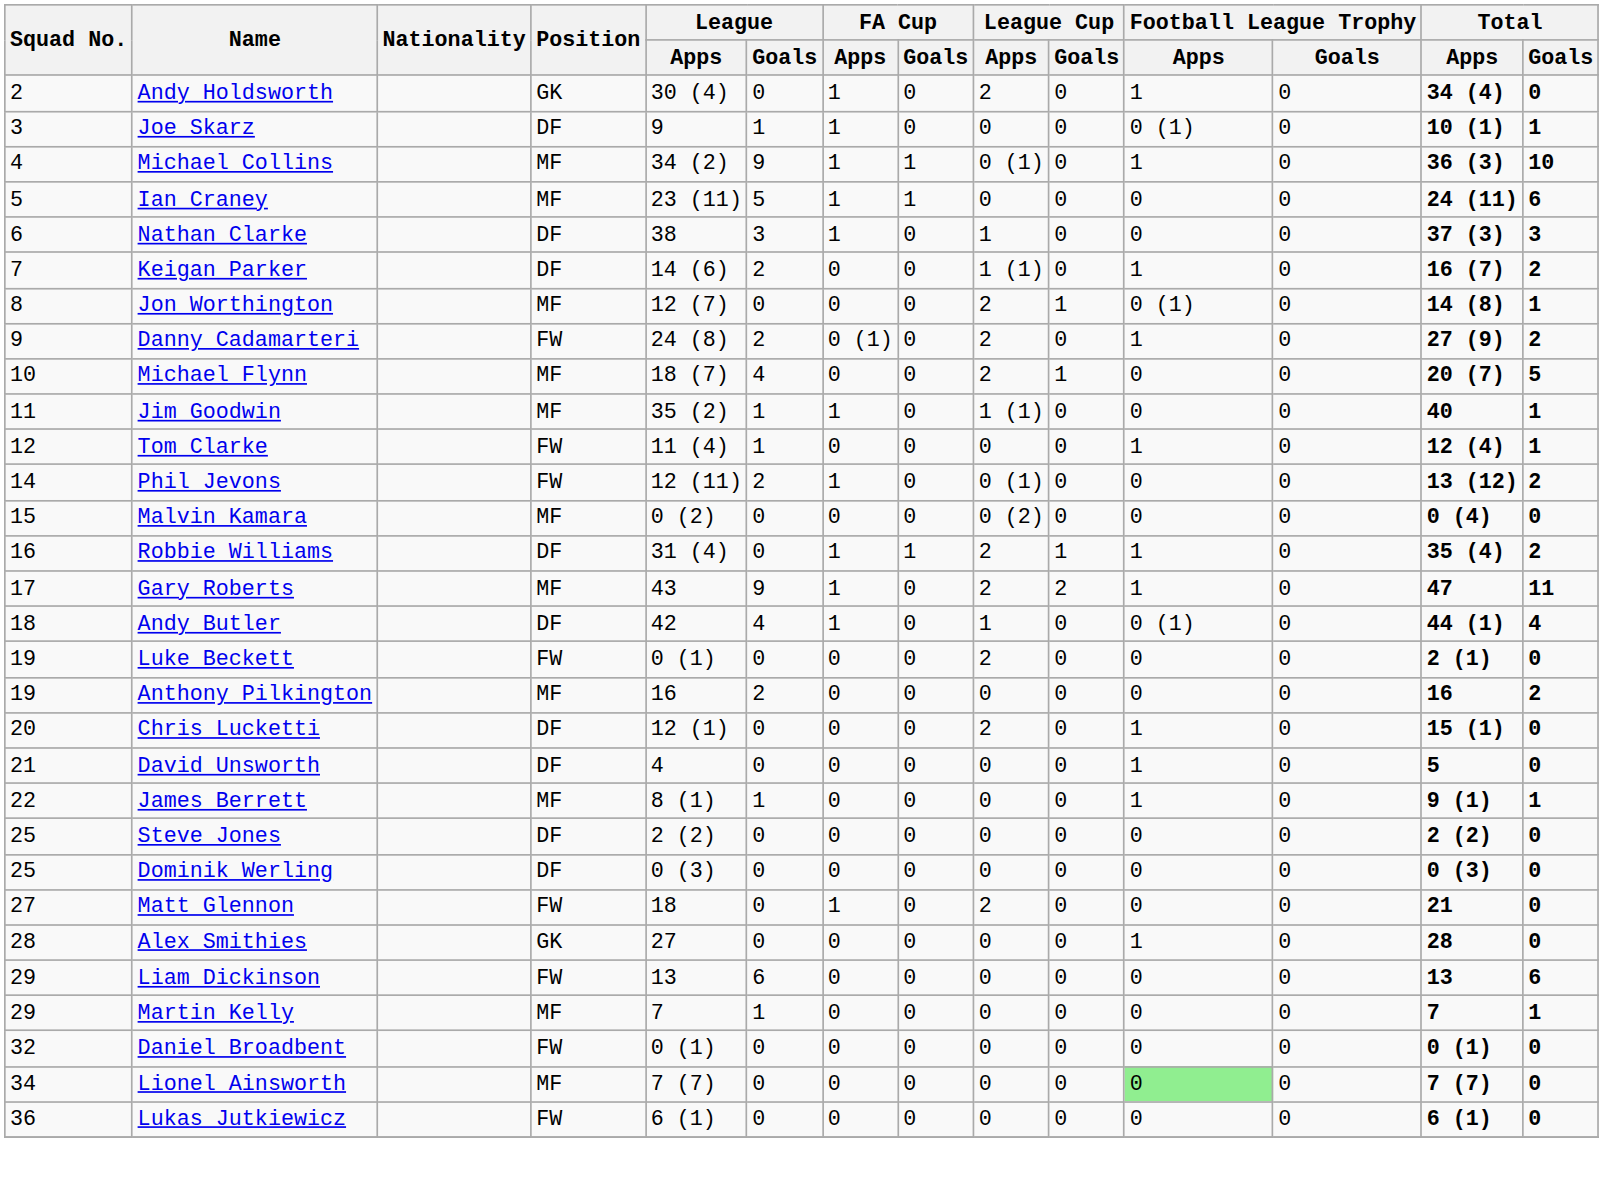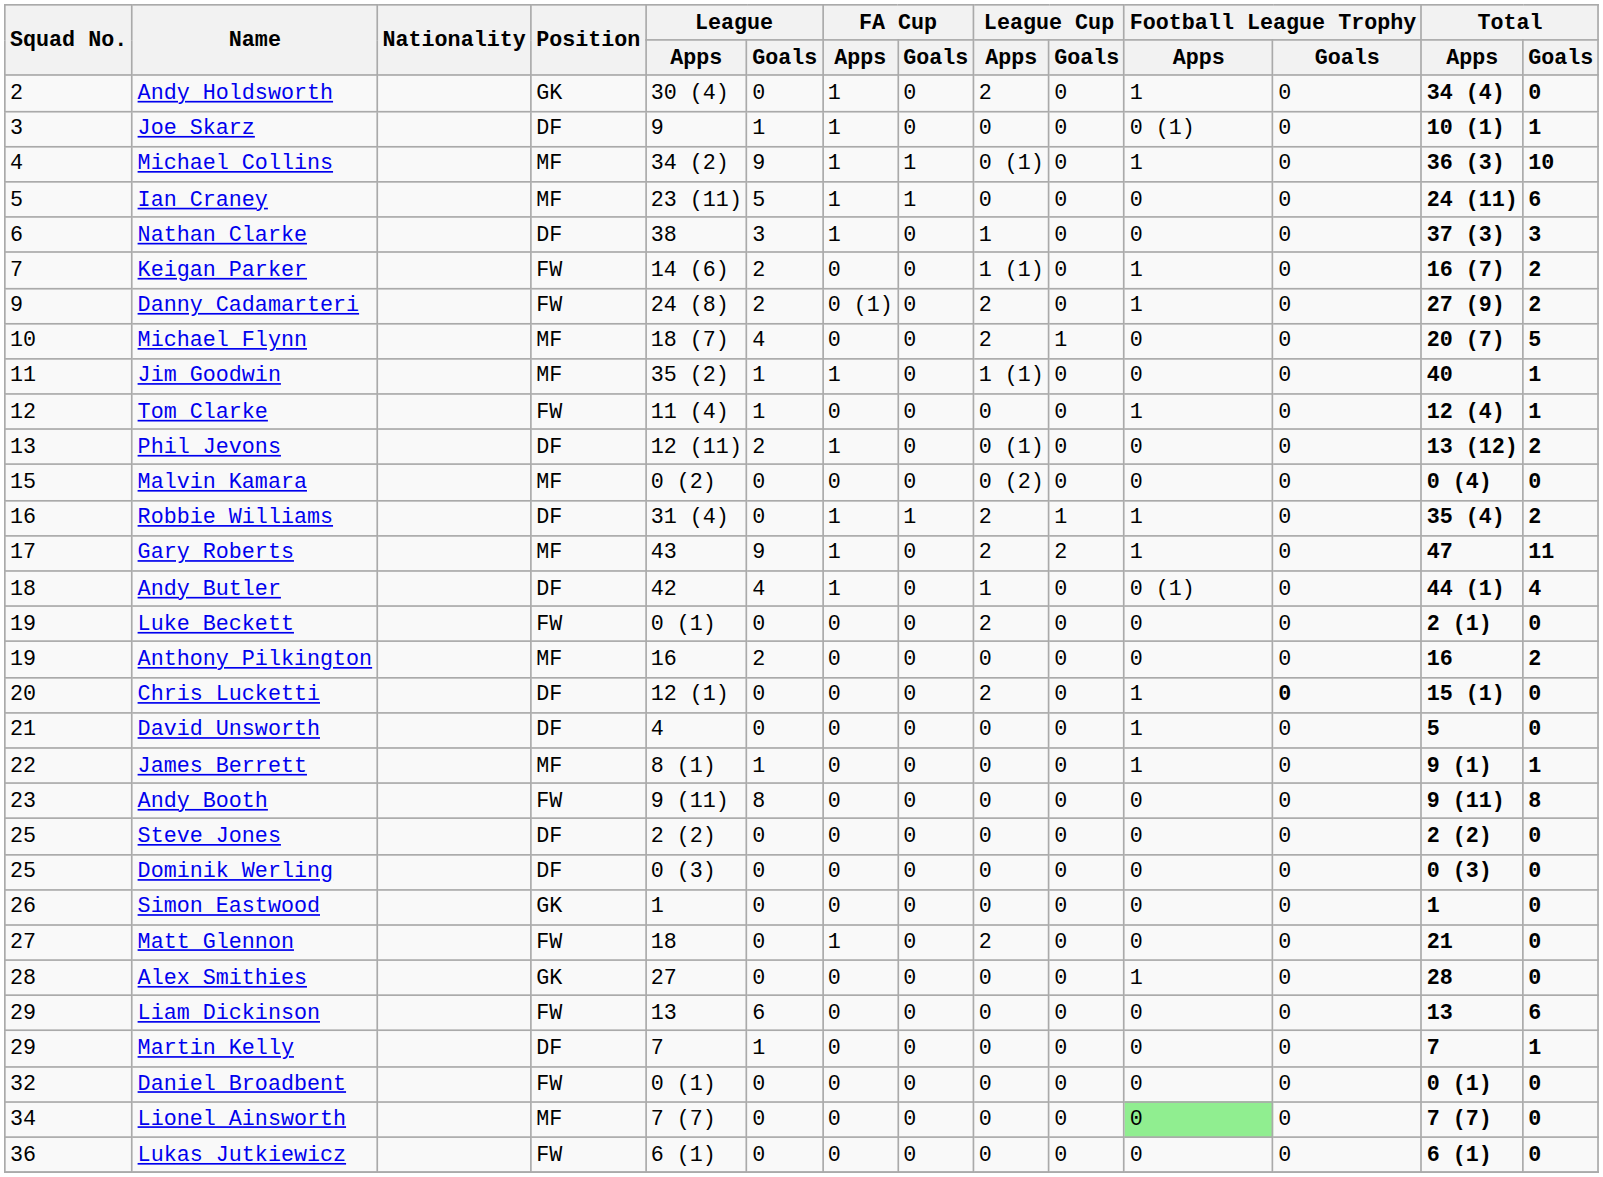Keigan Parker | Position: DF -> FW
- row: 8 | Jon Worthington | MF | 12 (7) | 0 | 0 | 0 | 2 | 1 | 0 (1) | 0 | 14 (8) | 1
Phil Jevons | Squad No.: 14 -> 13
Phil Jevons | Position: FW -> DF
Chris Lucketti | Football League Trophy / Goals: normal -> bold
+ row: 23 | Andy Booth | FW | 9 (11) | 8 | 0 | 0 | 0 | 0 | 0 | 0 | 9 (11) | 8
+ row: 26 | Simon Eastwood | GK | 1 | 0 | 0 | 0 | 0 | 0 | 0 | 0 | 1 | 0
Martin Kelly | Position: MF -> DF
